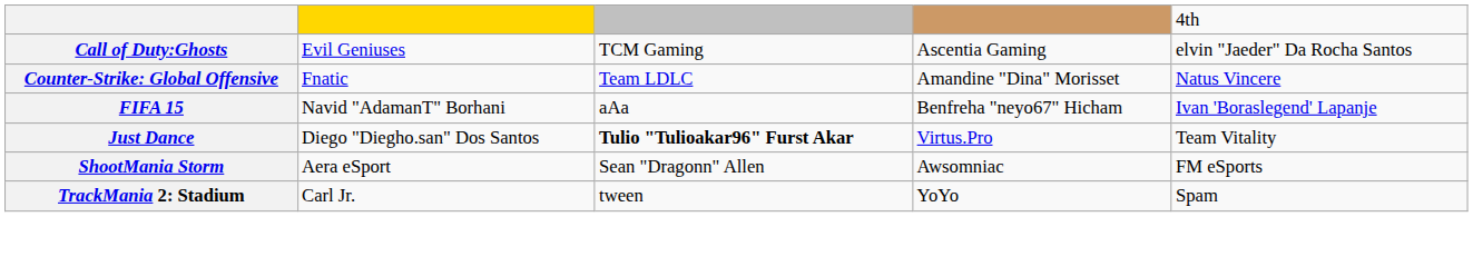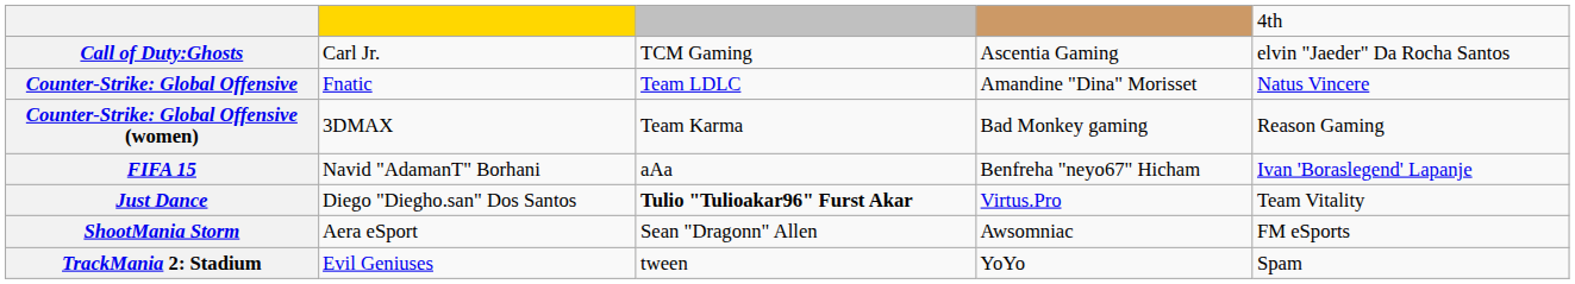Call of Duty:Ghosts | column 2: Evil Geniuses -> Carl Jr.
+ row: Counter-Strike: Global Offensive (women) | 3DMAX | Team Karma | Bad Monkey gaming | Reason Gaming
TrackMania 2: Stadium | column 2: Carl Jr. -> Evil Geniuses
